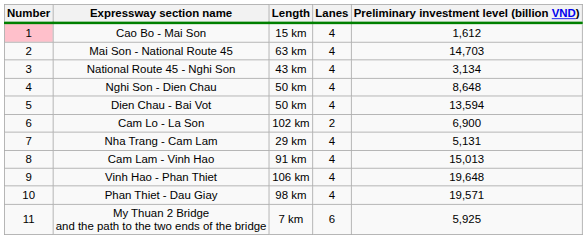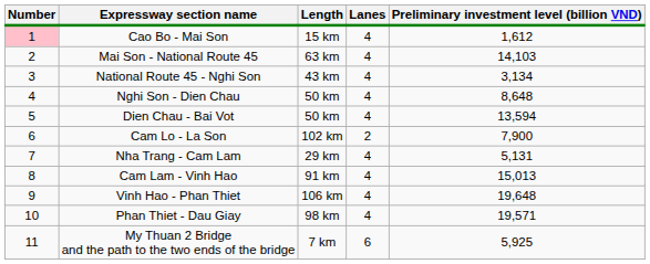Mai Son - National Route 45 | Preliminary investment level (billion VND): 14,703 -> 14,103
Cam Lo - La Son | Preliminary investment level (billion VND): 6,900 -> 7,900
